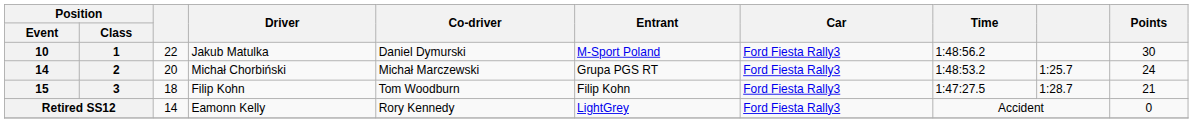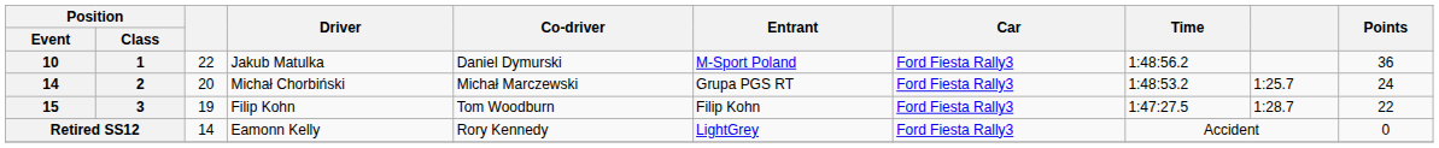10 | Points: 30 -> 36
15 | column 3: 18 -> 19
15 | Points: 21 -> 22
